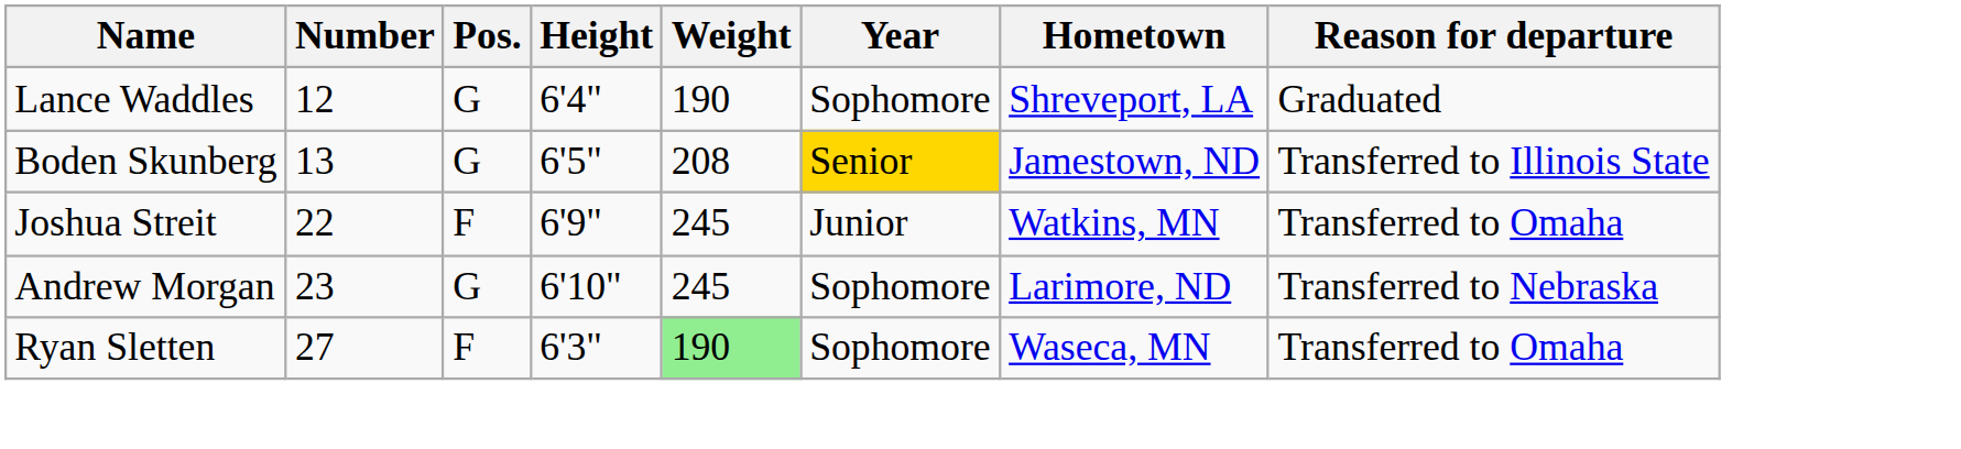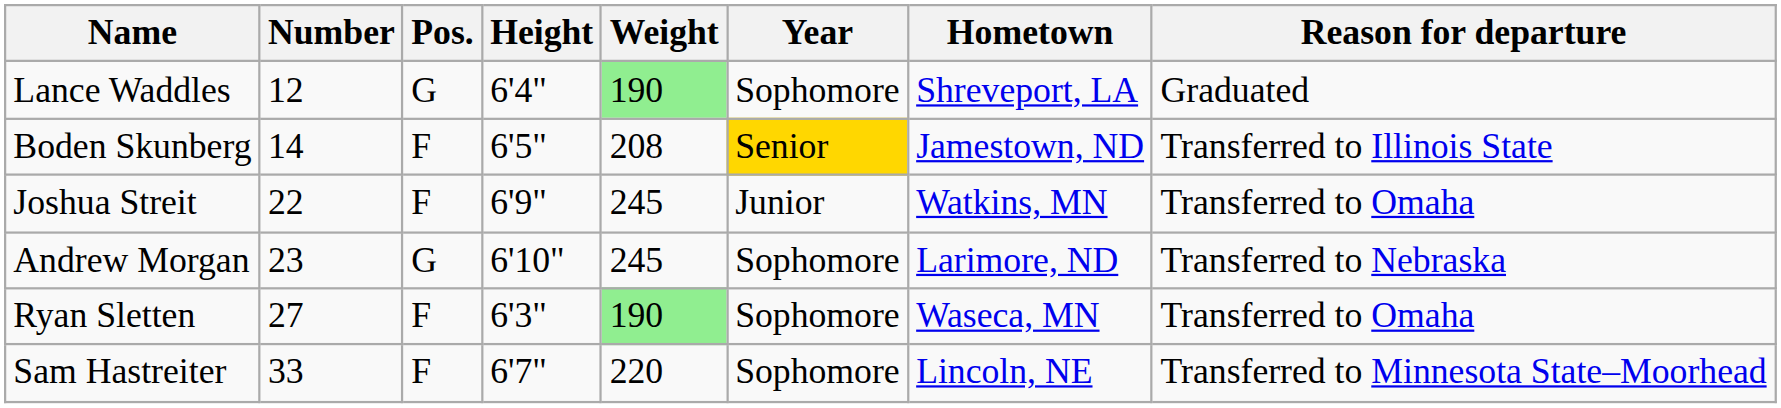Lance Waddles | Weight: no background -> lightgreen background
Boden Skunberg | Number: 13 -> 14
Boden Skunberg | Pos.: G -> F
+ row: Sam Hastreiter | 33 | F | 6'7" | 220 | Sophomore | Lincoln, NE | Transferred to Minnesota State–Moorhead
